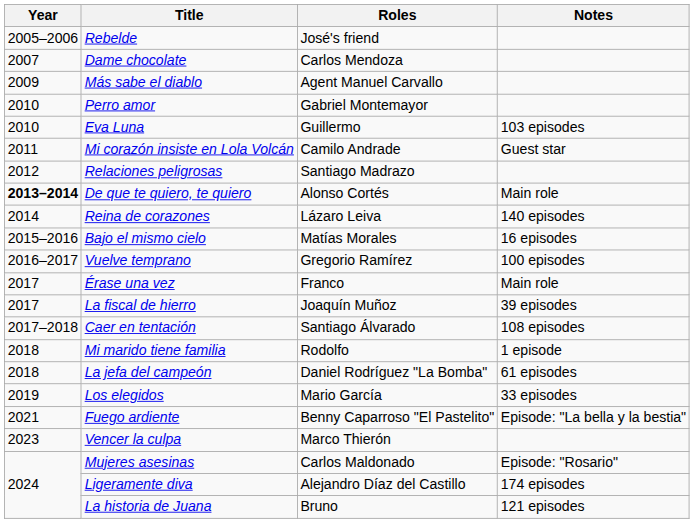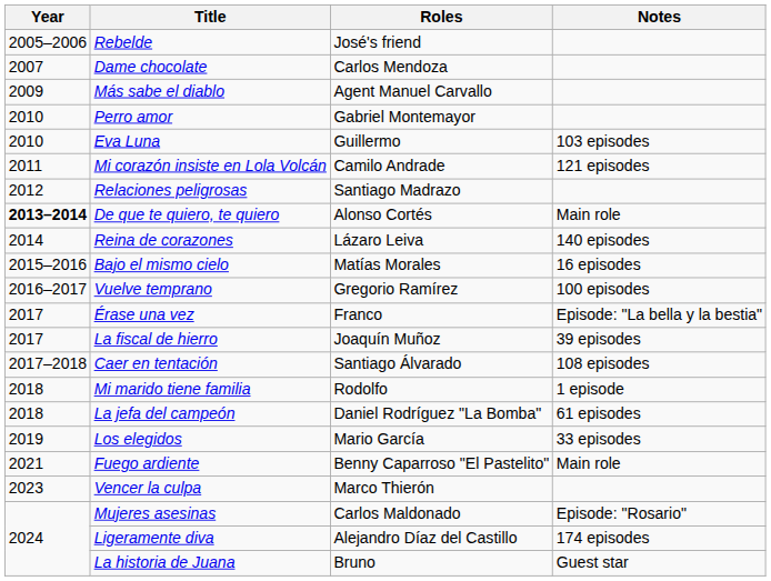Mi corazón insiste en Lola Volcán | Notes: Guest star -> 121 episodes
Érase una vez | Notes: Main role -> Episode: "La bella y la bestia"
Fuego ardiente | Notes: Episode: "La bella y la bestia" -> Main role
La historia de Juana | Notes: 121 episodes -> Guest star
